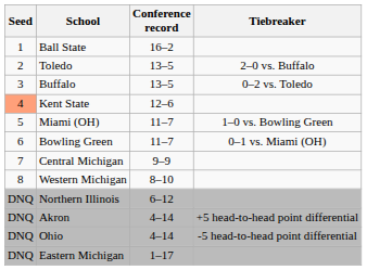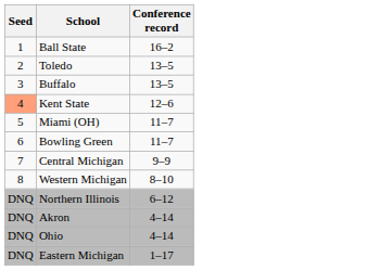- column: Tiebreaker | 2–0 vs. Buffalo | 0–2 vs. Toledo | 1–0 vs. Bowling Green | 0–1 vs. Miami (OH) | +5 head-to-head point differential | -5 head-to-head point differential
